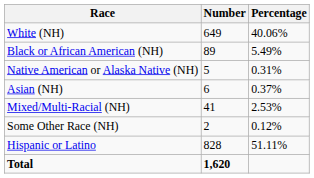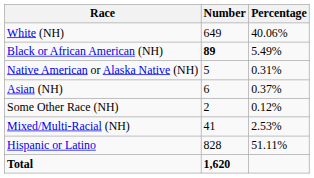Black or African American (NH) | Number: normal -> bold
rows swapped: Some Other Race (NH) <-> Mixed/Multi-Racial (NH)
